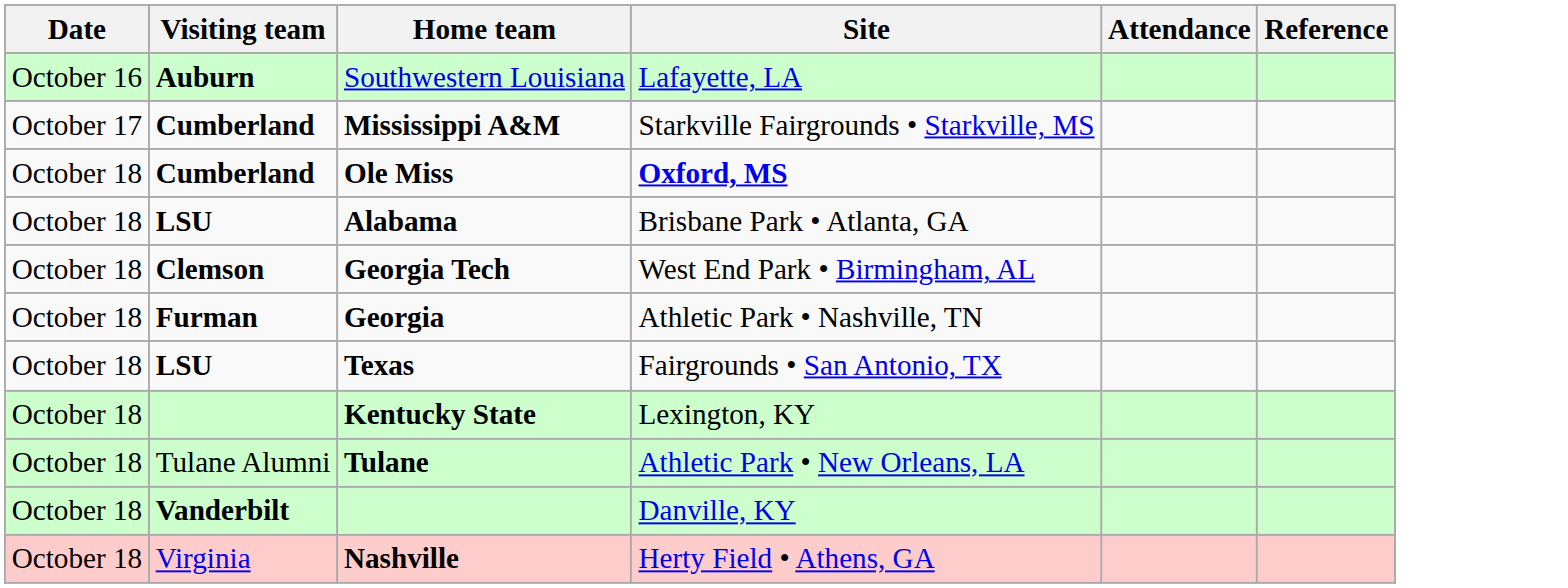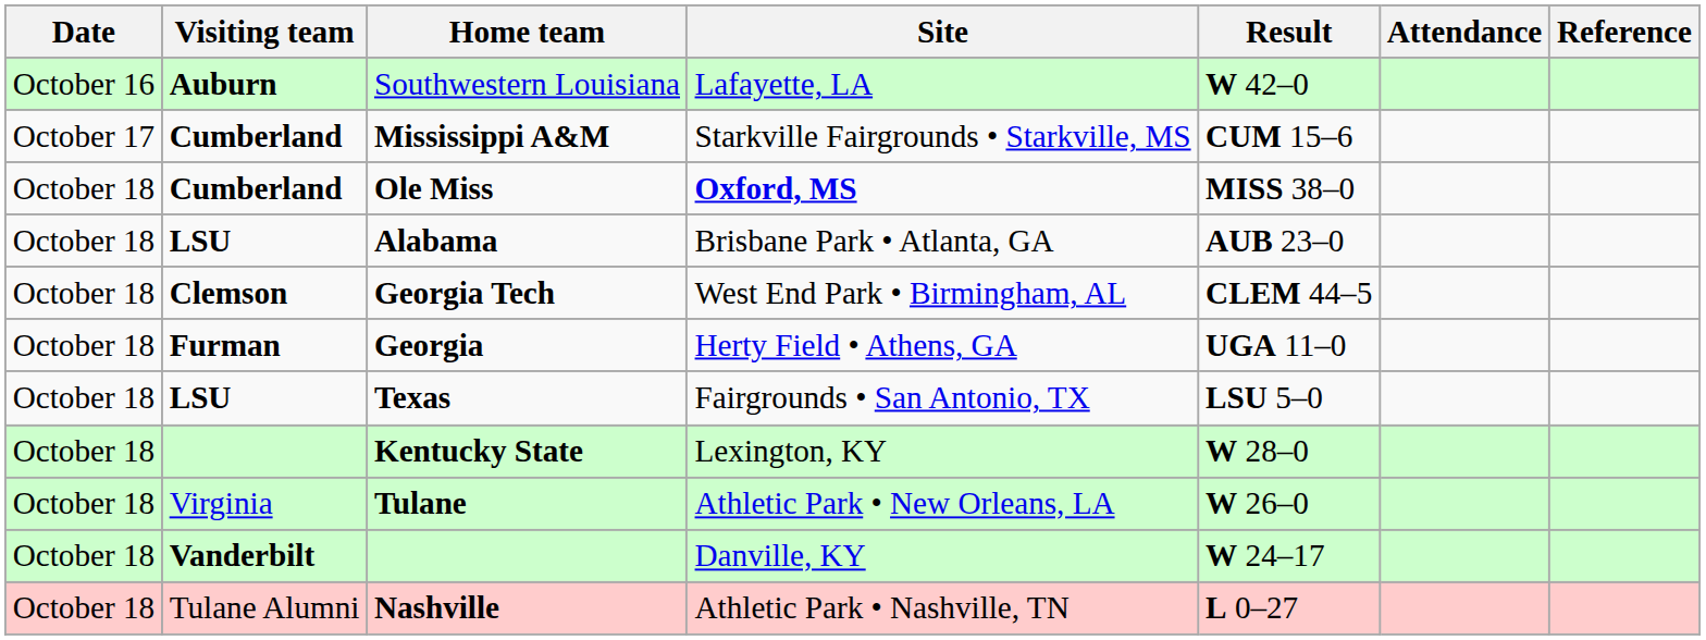+ column: Result | W 42–0 | CUM 15–6 | MISS 38–0 | AUB 23–0 | CLEM 44–5 | UGA 11–0 | LSU 5–0 | W 28–0 | W 26–0 | W 24–17 | L 0–27
Georgia | Site: Athletic Park • Nashville, TN -> Herty Field • Athens, GA
Tulane | Visiting team: Tulane Alumni -> Virginia
Nashville | Visiting team: Virginia -> Tulane Alumni
Nashville | Site: Herty Field • Athens, GA -> Athletic Park • Nashville, TN
